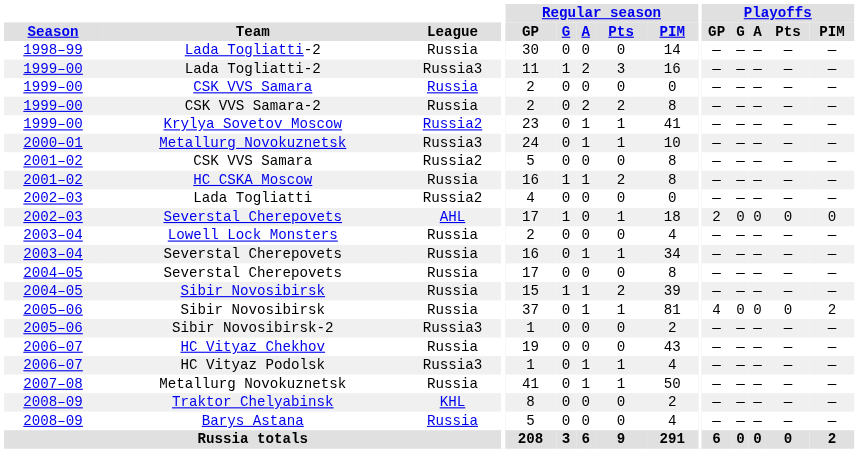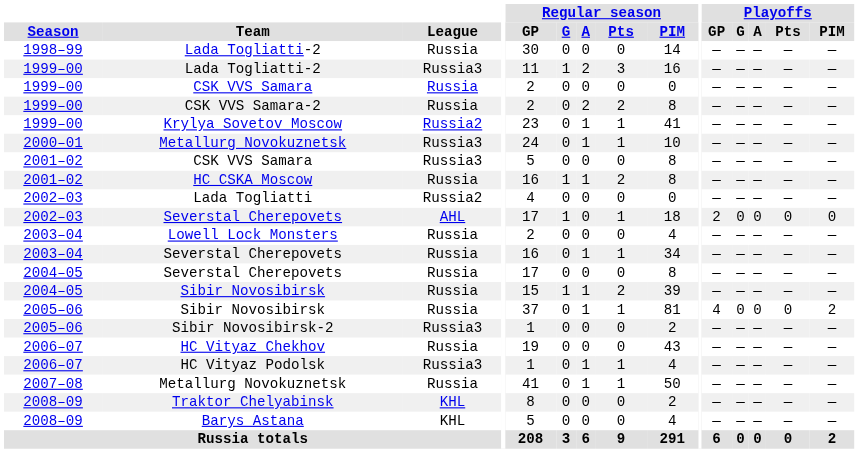2001–02 / CSK VVS Samara | League: Russia2 -> Russia3
Barys Astana | League: Russia -> KHL
